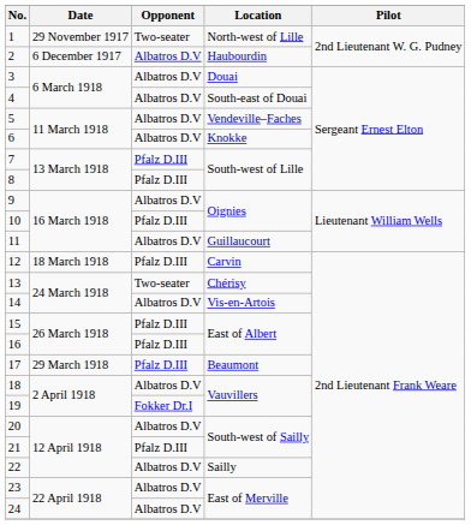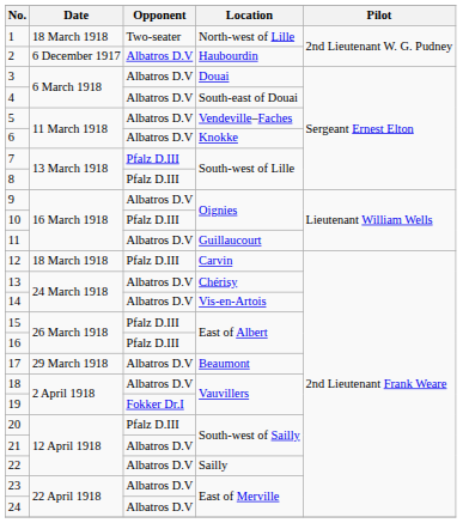1 | Date: 29 November 1917 -> 18 March 1918
13 | Opponent: Two-seater -> Albatros D.V
17 | Opponent: Pfalz D.III -> Albatros D.V
20 | Opponent: Albatros D.V -> Pfalz D.III
21 | Opponent: Pfalz D.III -> Albatros D.V
